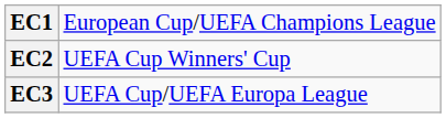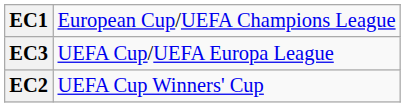rows swapped: EC2 <-> EC3
